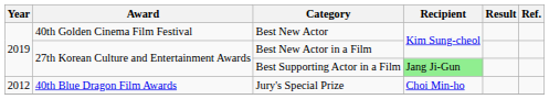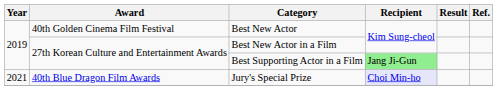Jury's Special Prize | Year: 2012 -> 2021
Jury's Special Prize | Recipient: no background -> lavender background
